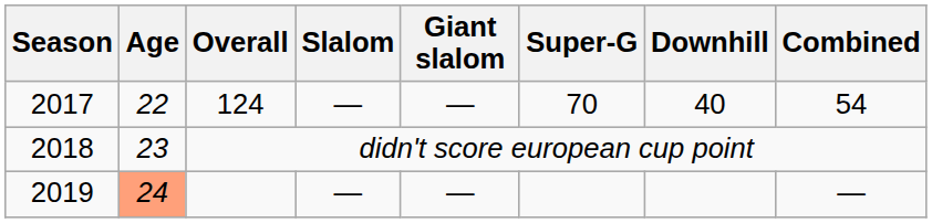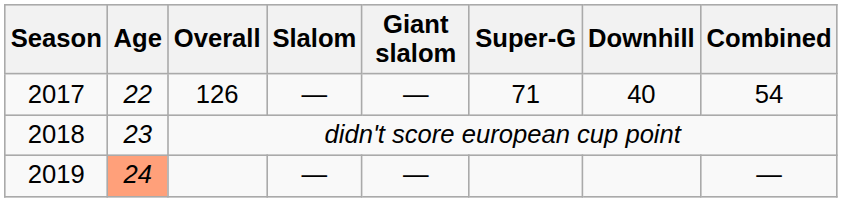2017 | Overall: 124 -> 126
2017 | Super-G: 70 -> 71
